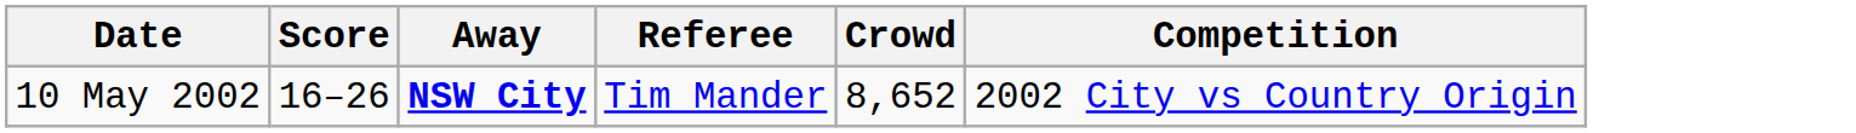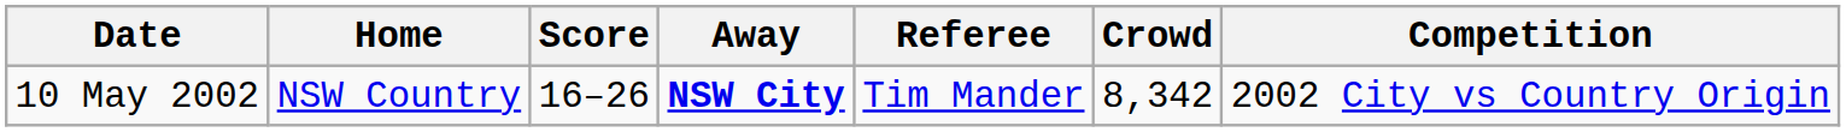+ column: Home | NSW Country
10 May 2002 | Crowd: 8,652 -> 8,342
